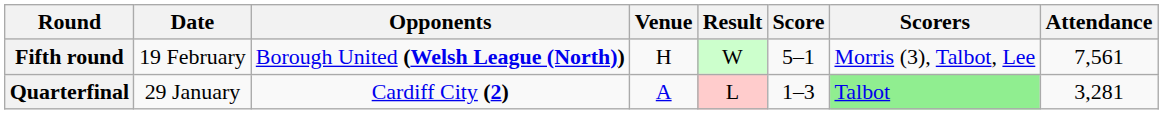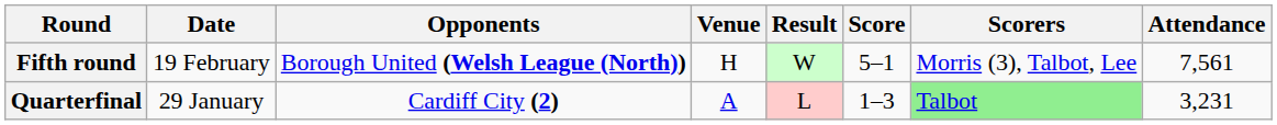Quarterfinal | Attendance: 3,281 -> 3,231
